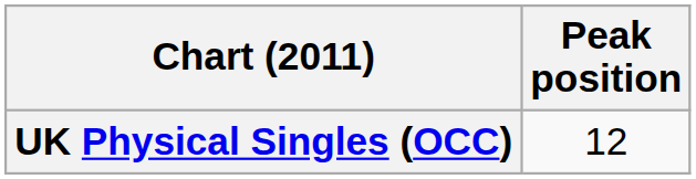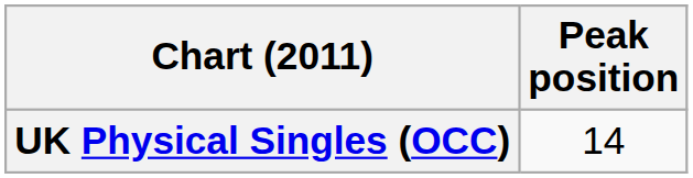UK Physical Singles (OCC) | Peak position: 12 -> 14
